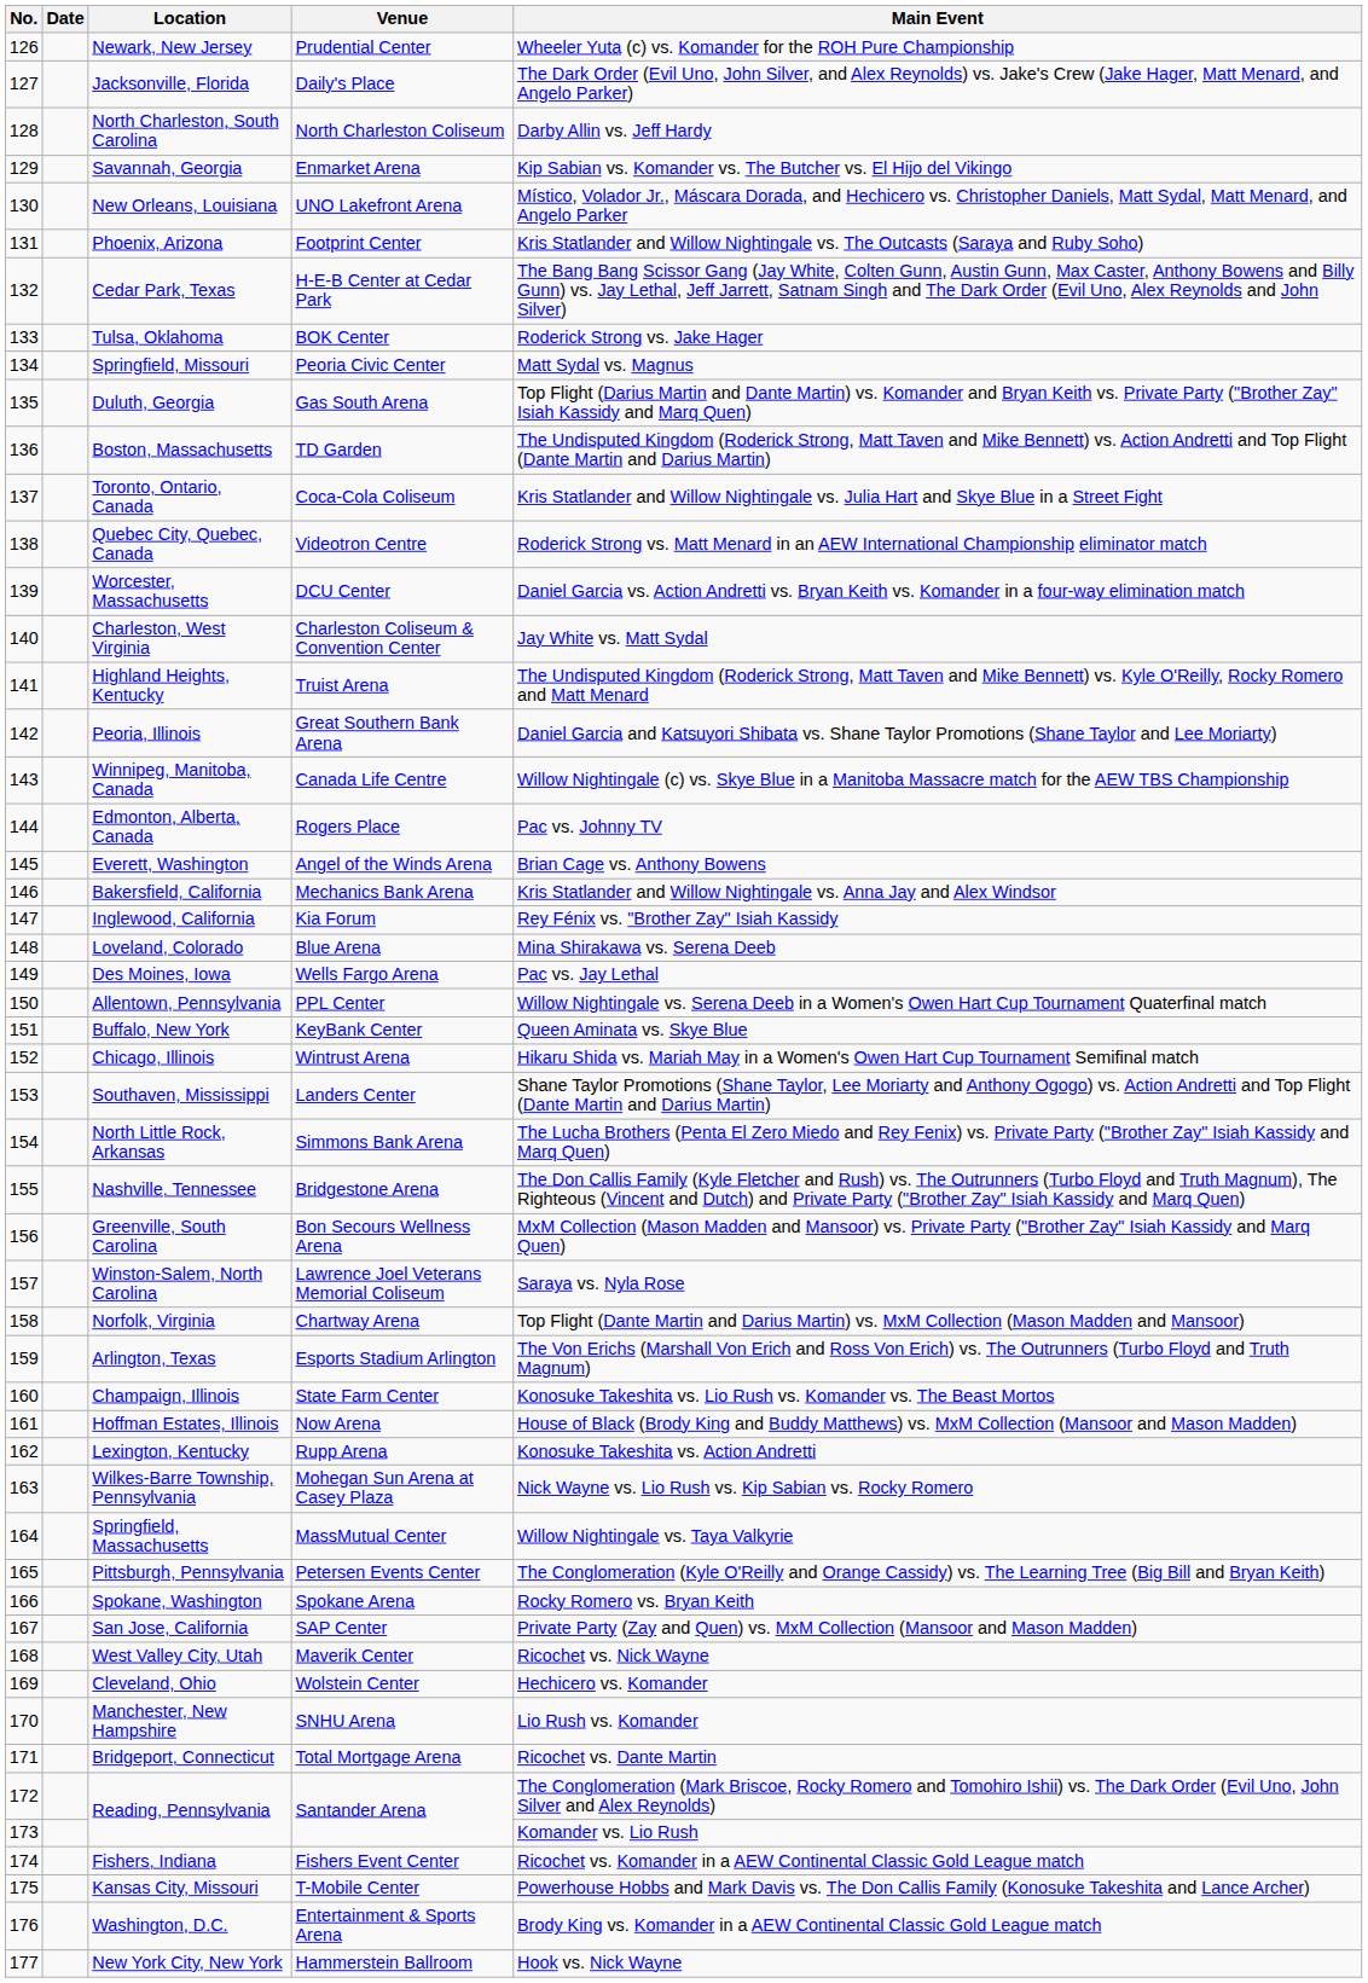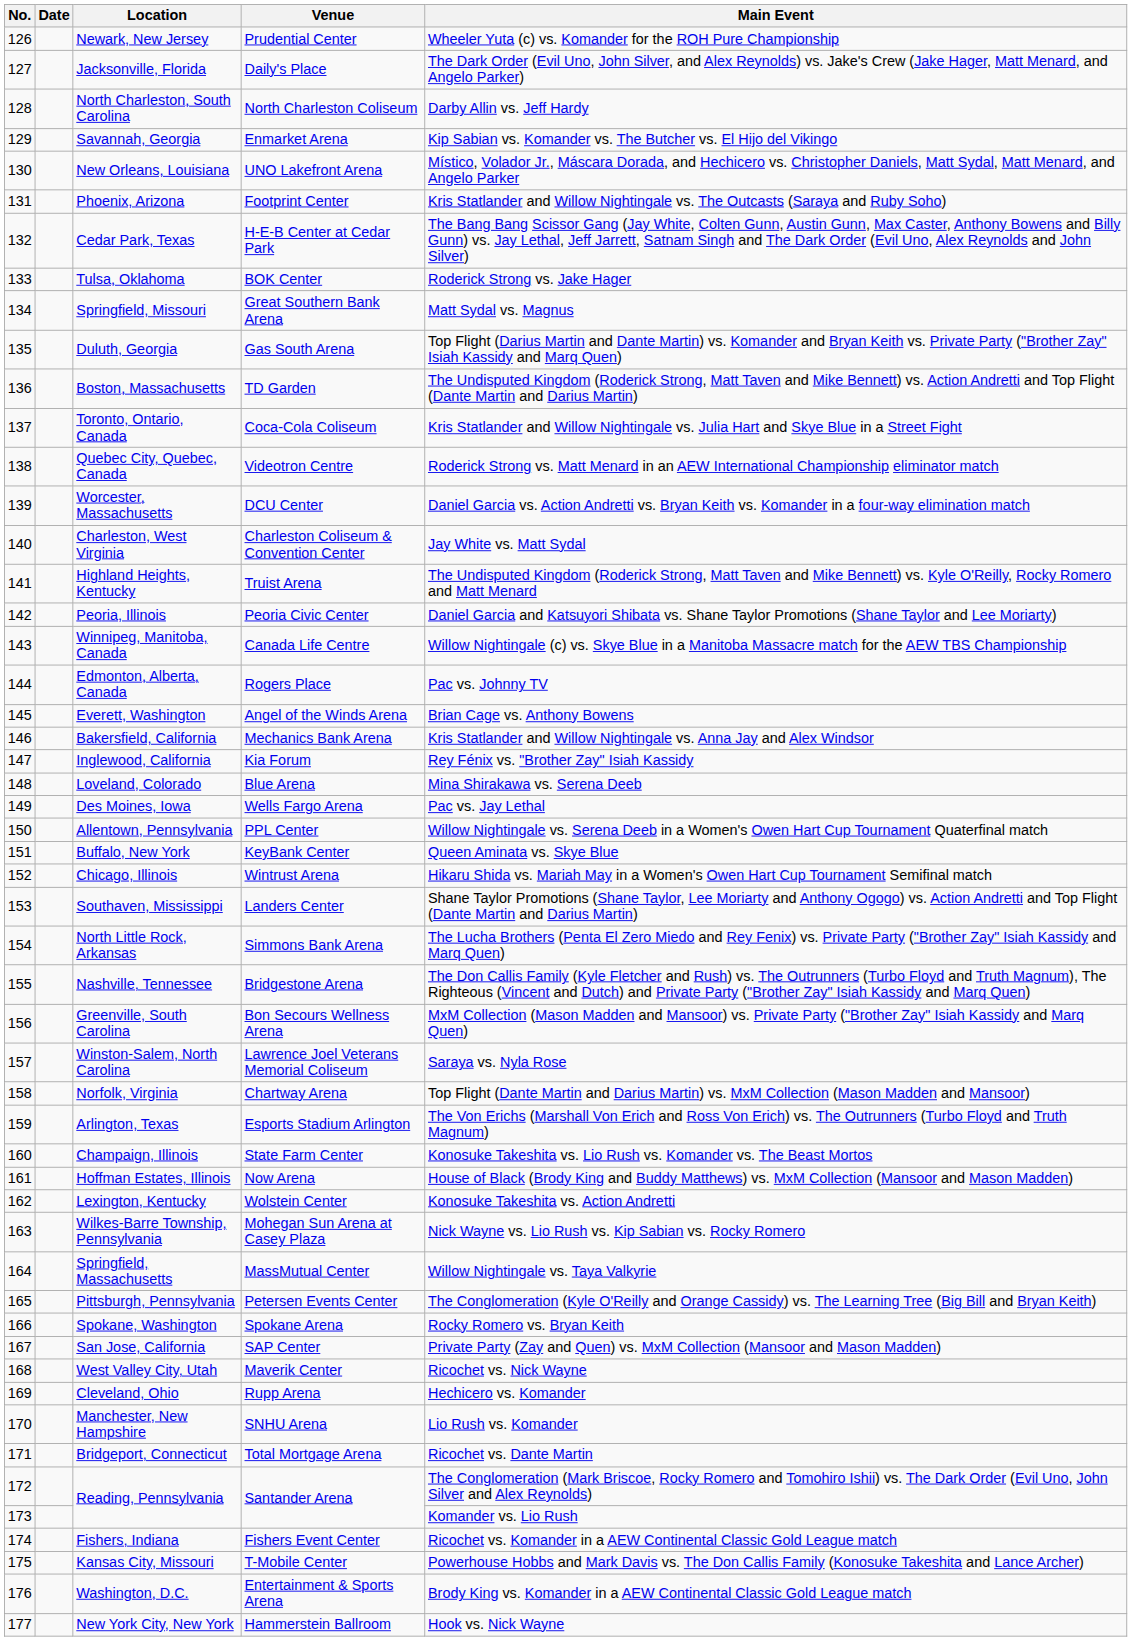Springfield, Missouri | Venue: Peoria Civic Center -> Great Southern Bank Arena
Peoria, Illinois | Venue: Great Southern Bank Arena -> Peoria Civic Center
Lexington, Kentucky | Venue: Rupp Arena -> Wolstein Center
Cleveland, Ohio | Venue: Wolstein Center -> Rupp Arena
